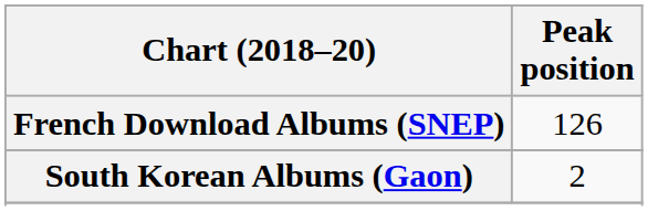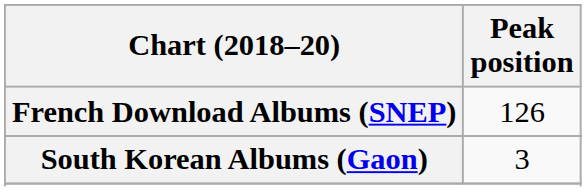South Korean Albums (Gaon) | Peak position: 2 -> 3
